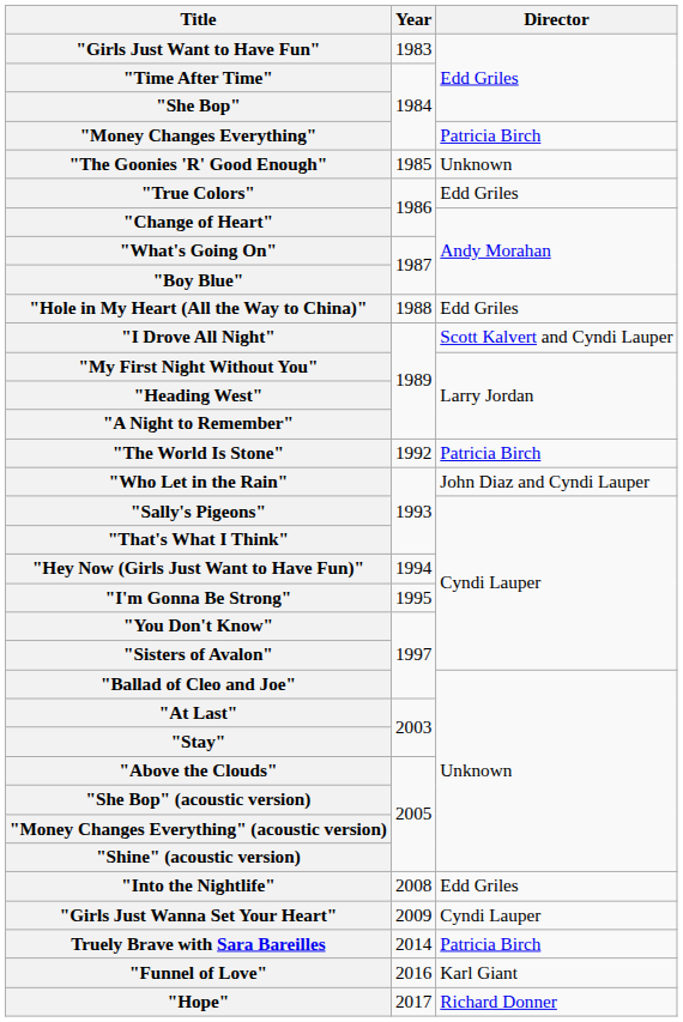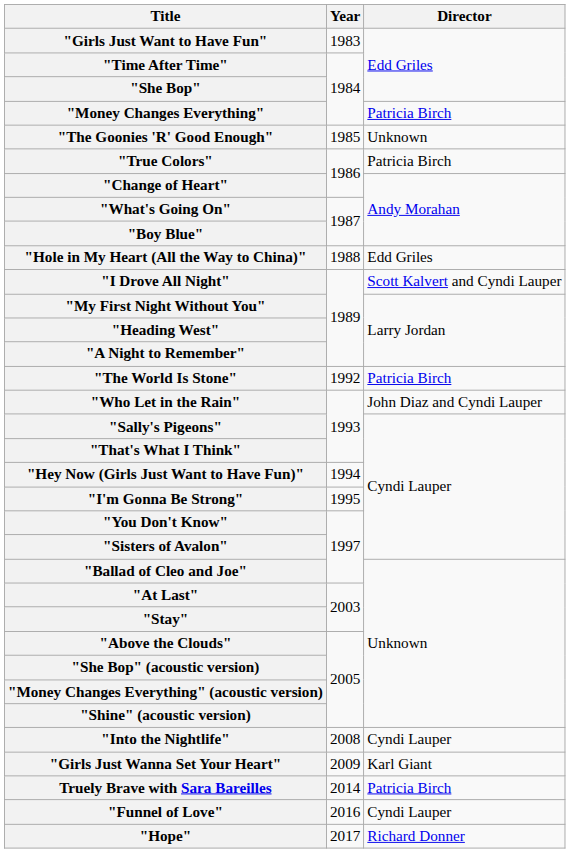"True Colors" | Director: Edd Griles -> Patricia Birch
"Into the Nightlife" | Director: Edd Griles -> Cyndi Lauper
"Girls Just Wanna Set Your Heart" | Director: Cyndi Lauper -> Karl Giant
"Funnel of Love" | Director: Karl Giant -> Cyndi Lauper
